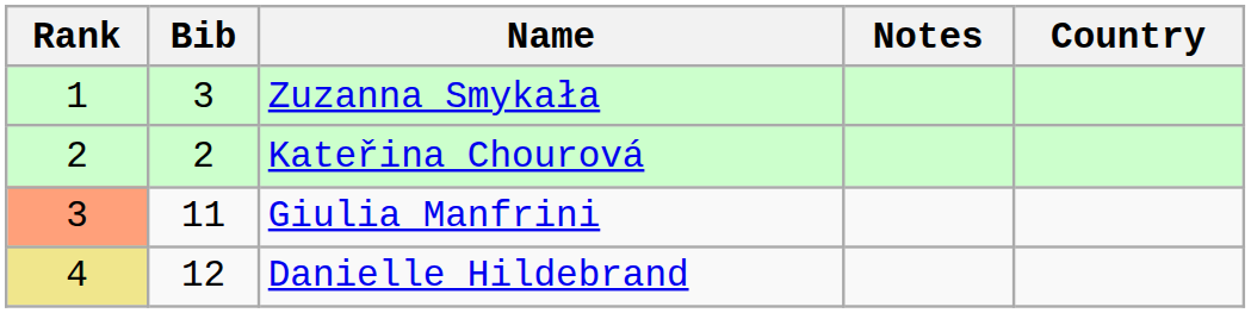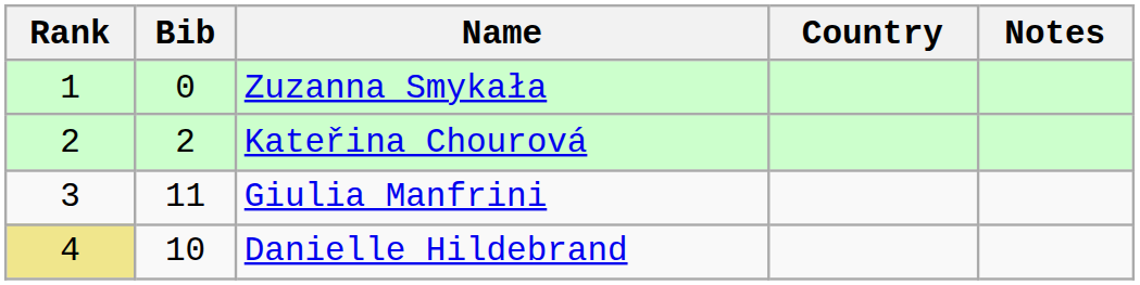columns swapped: Country <-> Notes
Zuzanna Smykała | Bib: 3 -> 0
Giulia Manfrini | Rank: lightsalmon background -> no background
Danielle Hildebrand | Bib: 12 -> 10
